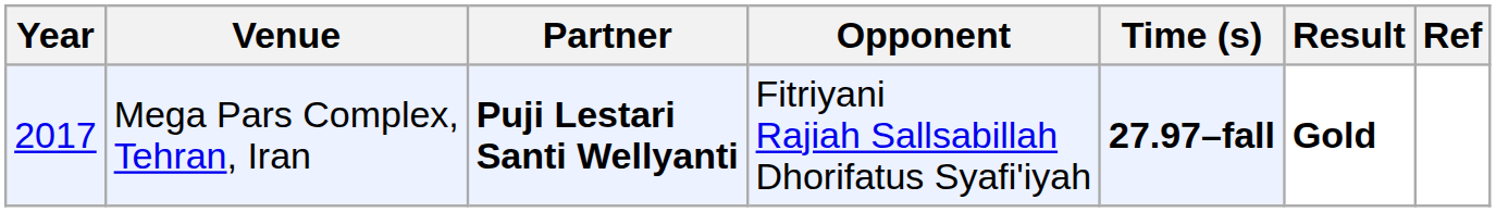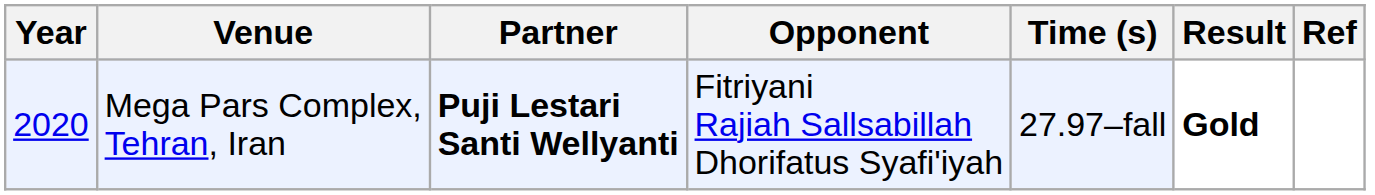Mega Pars Complex, Tehran, Iran | Year: 2017 -> 2020
Mega Pars Complex, Tehran, Iran | Time (s): bold -> normal
